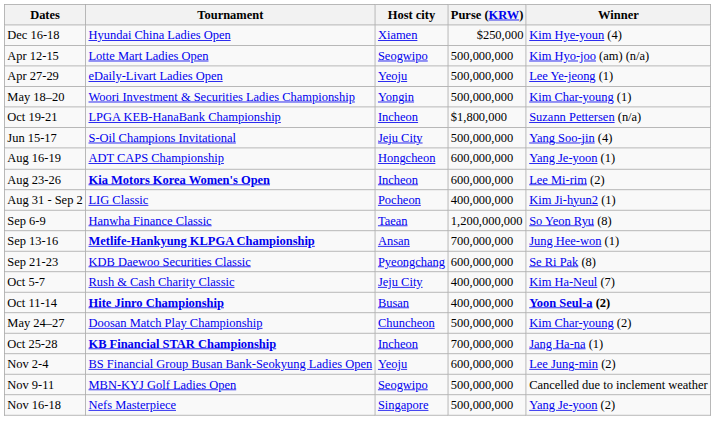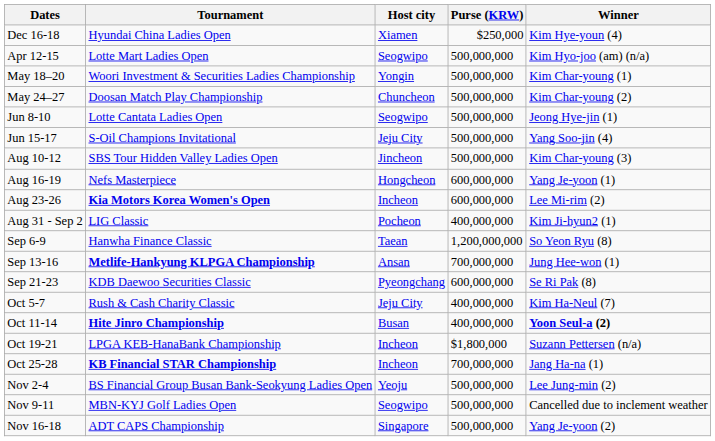- row: Apr 27-29 | eDaily-Livart Ladies Open | Yeoju | 500,000,000 | Lee Ye-jeong (1)
rows swapped: May 24–27 <-> Oct 19-21
+ row: Jun 8-10 | Lotte Cantata Ladies Open | Seogwipo | 500,000,000 | Jeong Hye-jin (1)
+ row: Aug 10-12 | SBS Tour Hidden Valley Ladies Open | Jincheon | 500,000,000 | Kim Char-young (3)
Aug 16-19 | Tournament: ADT CAPS Championship -> Nefs Masterpiece
Nov 2-4 | Purse (KRW): 600,000,000 -> 500,000,000
Nov 16-18 | Tournament: Nefs Masterpiece -> ADT CAPS Championship
